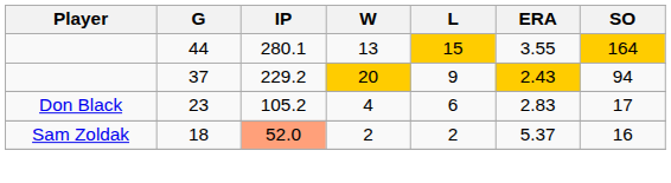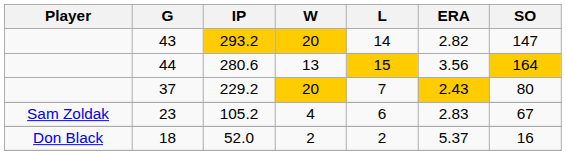+ row: 43 | 293.2 | 20 | 14 | 2.82 | 147
44 | IP: 280.1 -> 280.6
44 | ERA: 3.55 -> 3.56
37 | L: 9 -> 7
37 | SO: 94 -> 80
23 | Player: Don Black -> Sam Zoldak
23 | SO: 17 -> 67
18 | Player: Sam Zoldak -> Don Black
18 | IP: lightsalmon background -> no background
